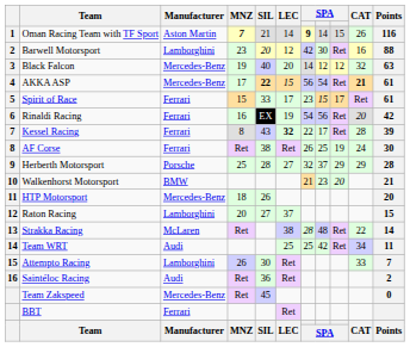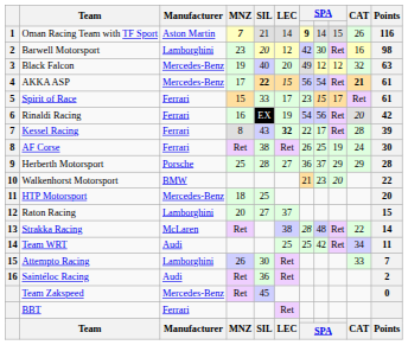Barwell Motorsport | Points: 88 -> 98
Black Falcon | column 7: 14 -> 49
Herberth Motorsport | column 7: 32 -> 36
Walkenhorst Motorsport | Points: 21 -> 22
HTP Motorsport | SIL: 26 -> 25
